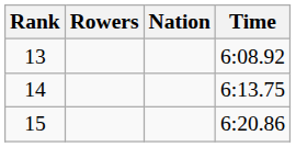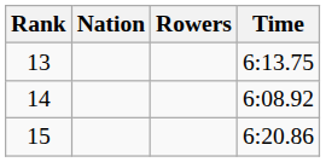columns swapped: Rowers <-> Nation
13 | Time: 6:08.92 -> 6:13.75
14 | Time: 6:13.75 -> 6:08.92
